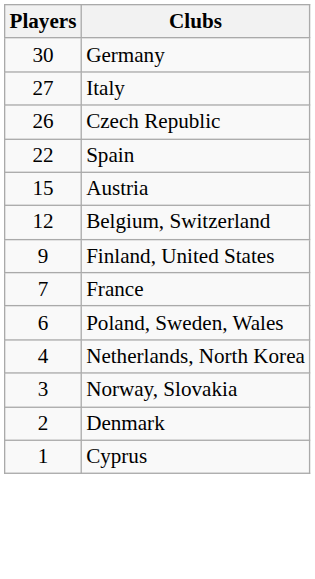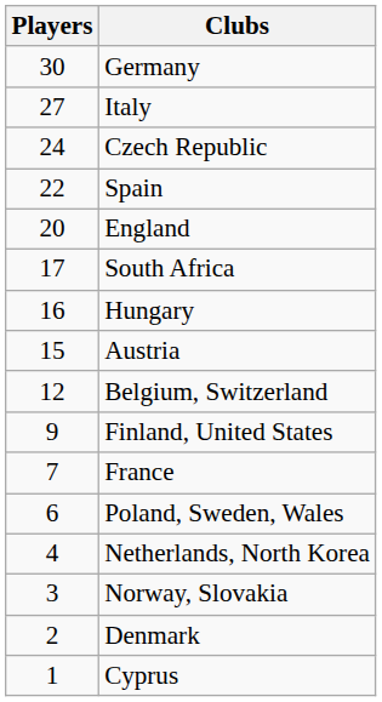Czech Republic | Players: 26 -> 24
+ row: 20 | England
+ row: 17 | South Africa
+ row: 16 | Hungary
